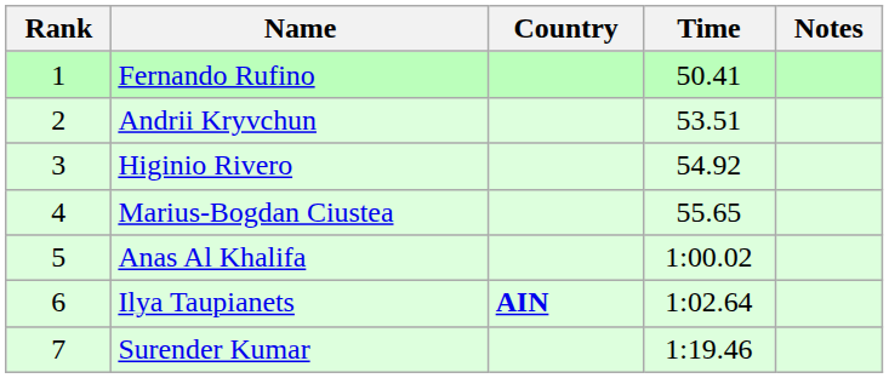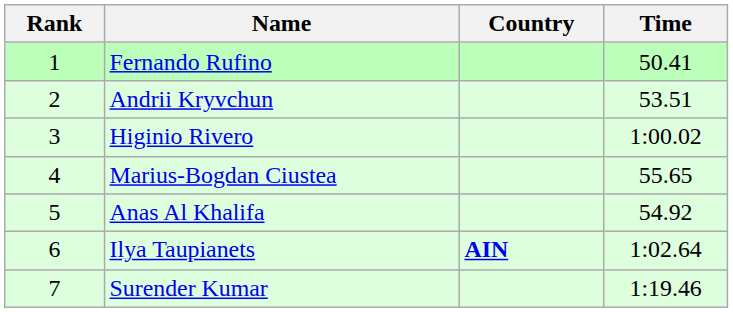- column: Notes
Higinio Rivero | Time: 54.92 -> 1:00.02
Anas Al Khalifa | Time: 1:00.02 -> 54.92
